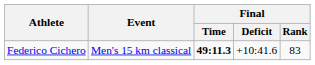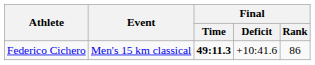Federico Cichero | Final / Rank: 83 -> 86
